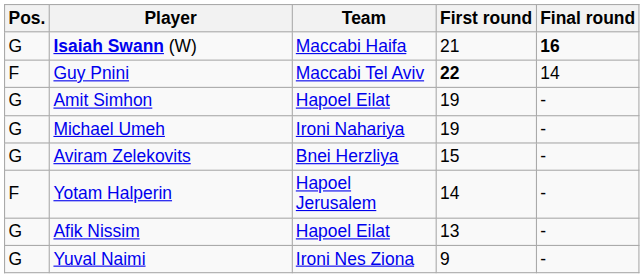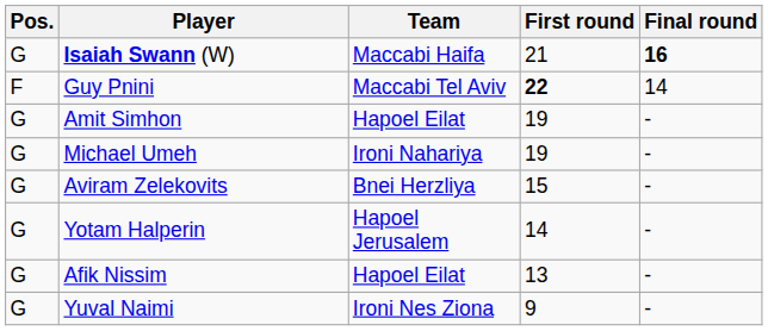Yotam Halperin | Pos.: F -> G
